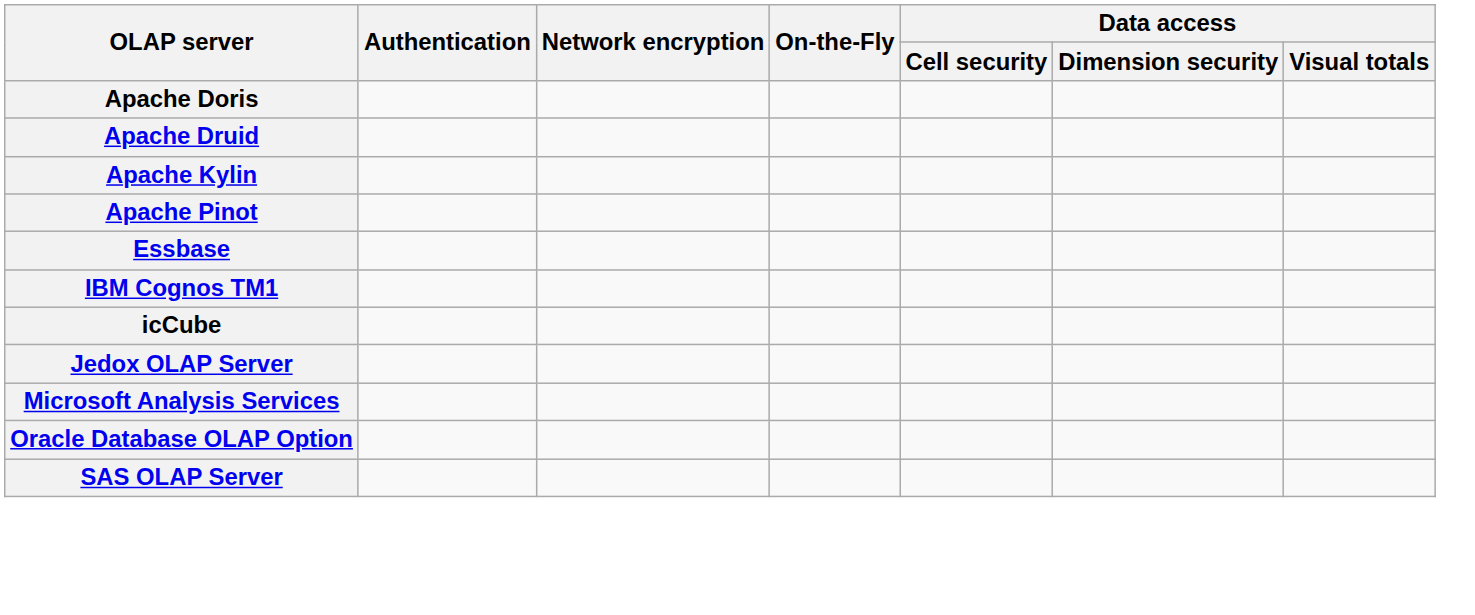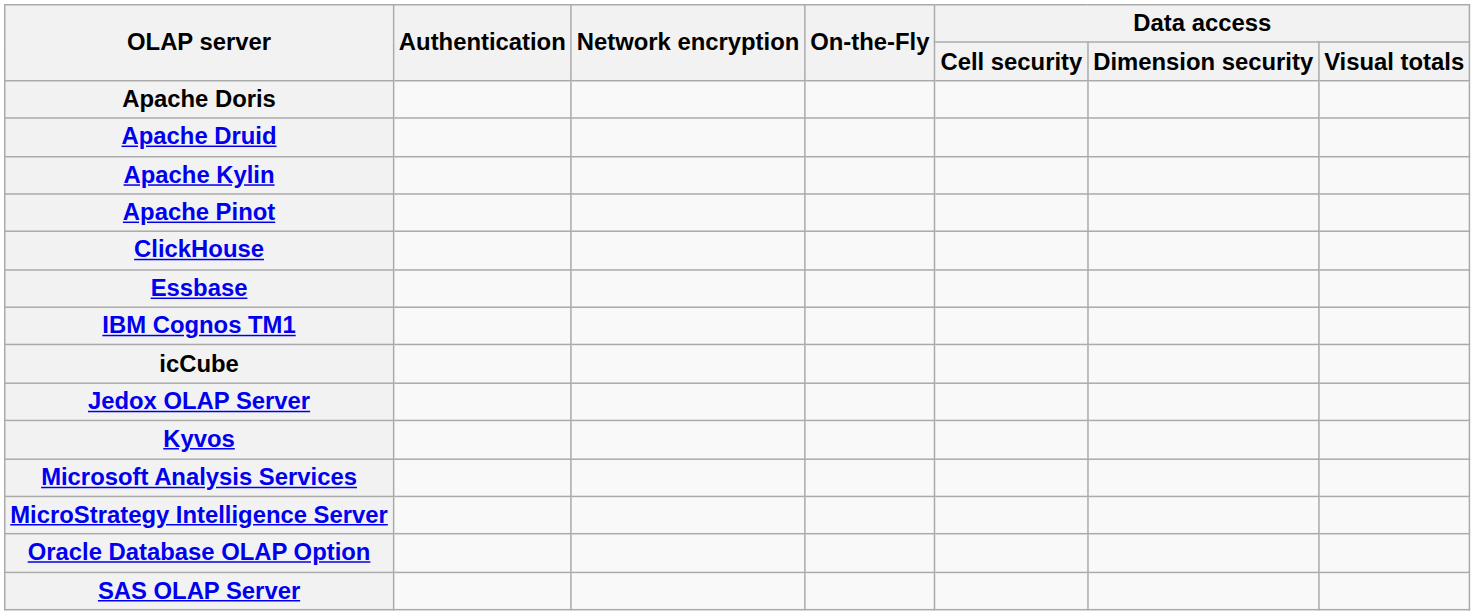+ row: ClickHouse
+ row: Kyvos
+ row: MicroStrategy Intelligence Server
